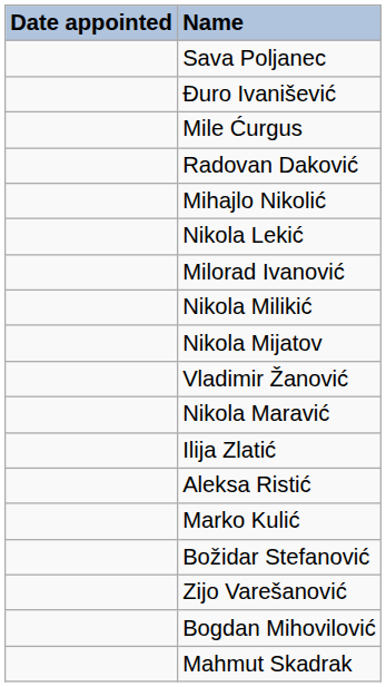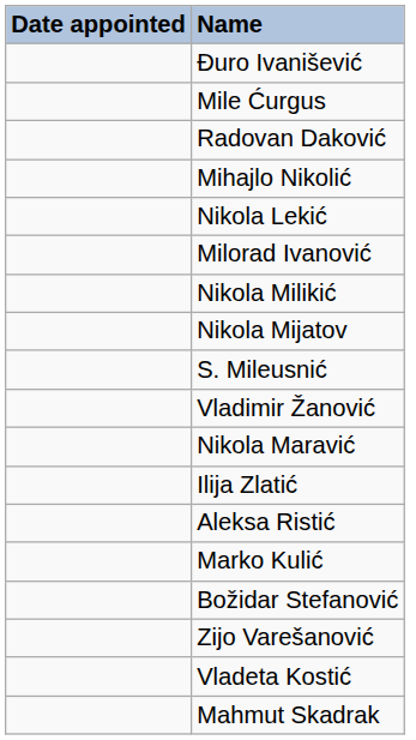- row: Sava Poljanec
+ row: S. Mileusnić
+ row: Vladeta Kostić
- row: Bogdan Mihovilović
